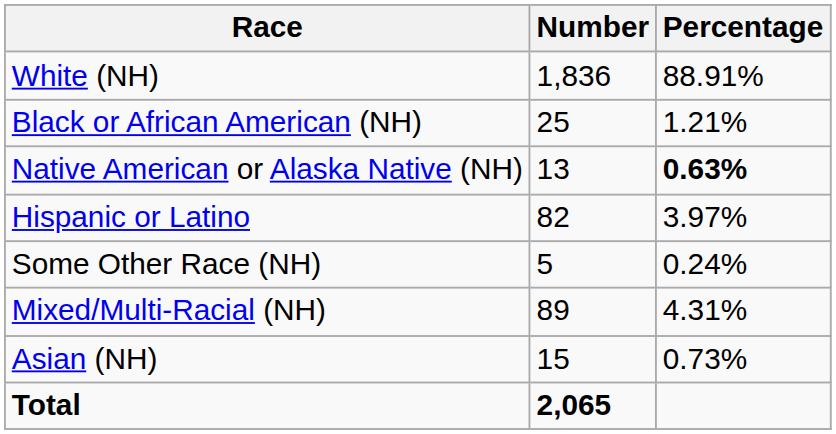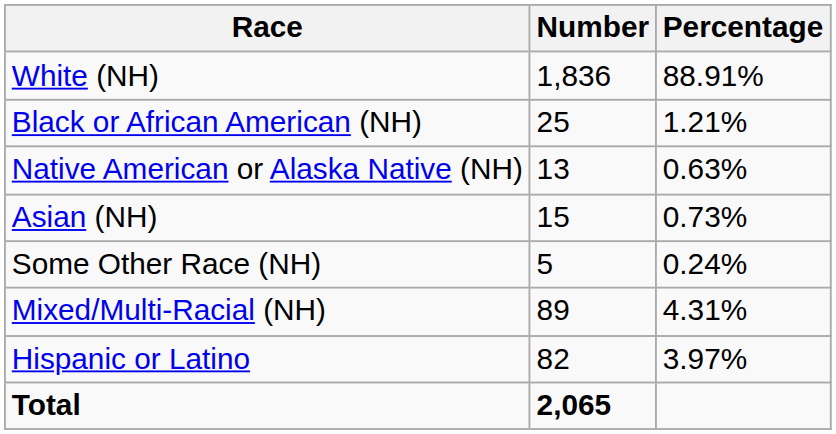Native American or Alaska Native (NH) | Percentage: bold -> normal
rows swapped: Asian (NH) <-> Hispanic or Latino
